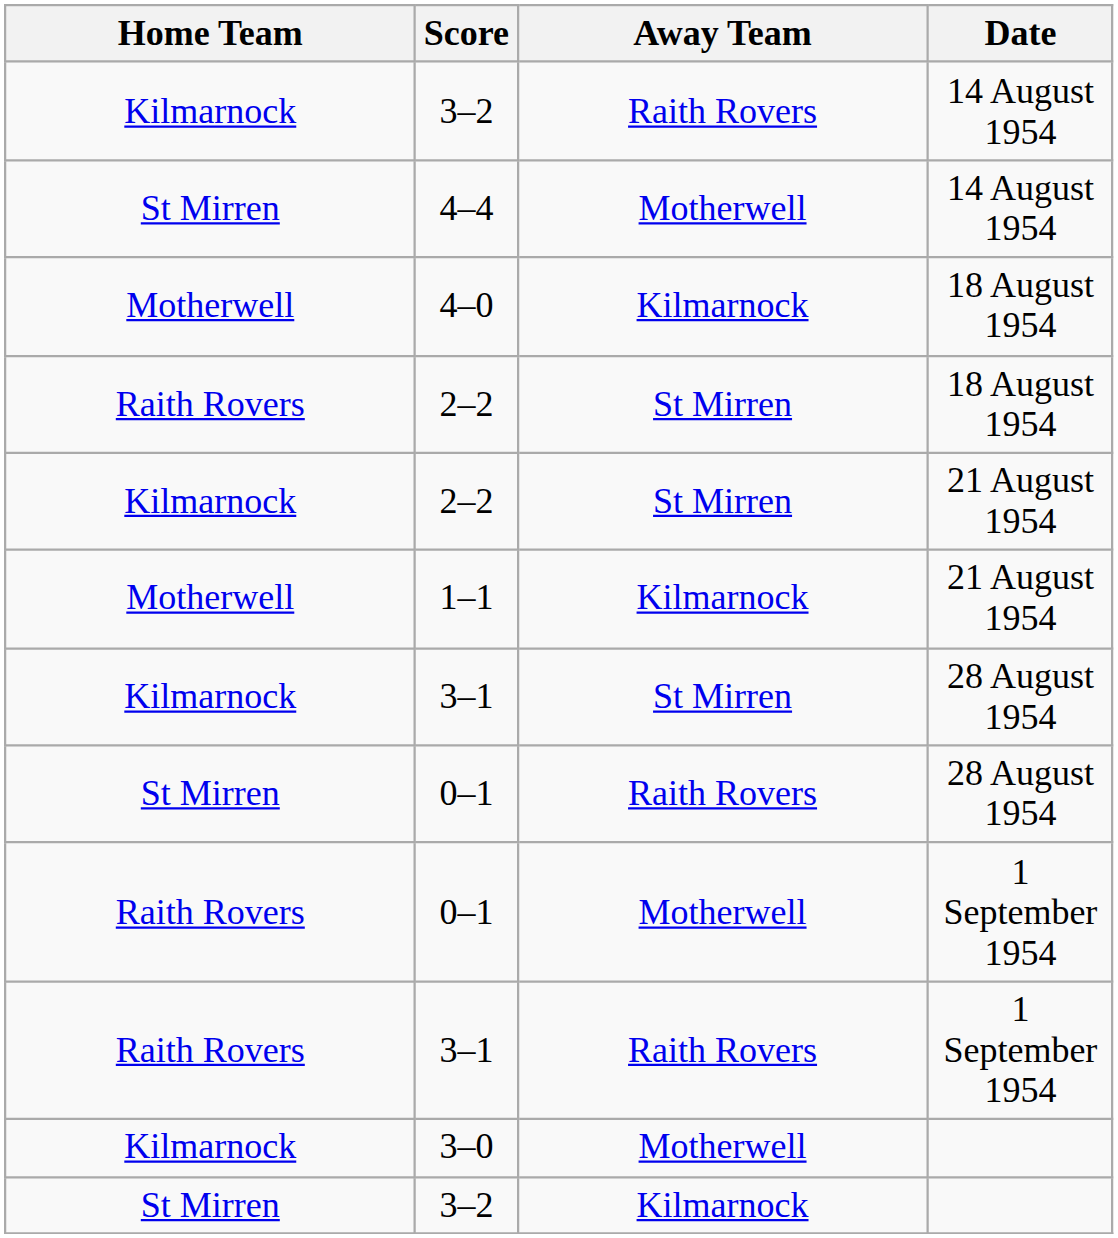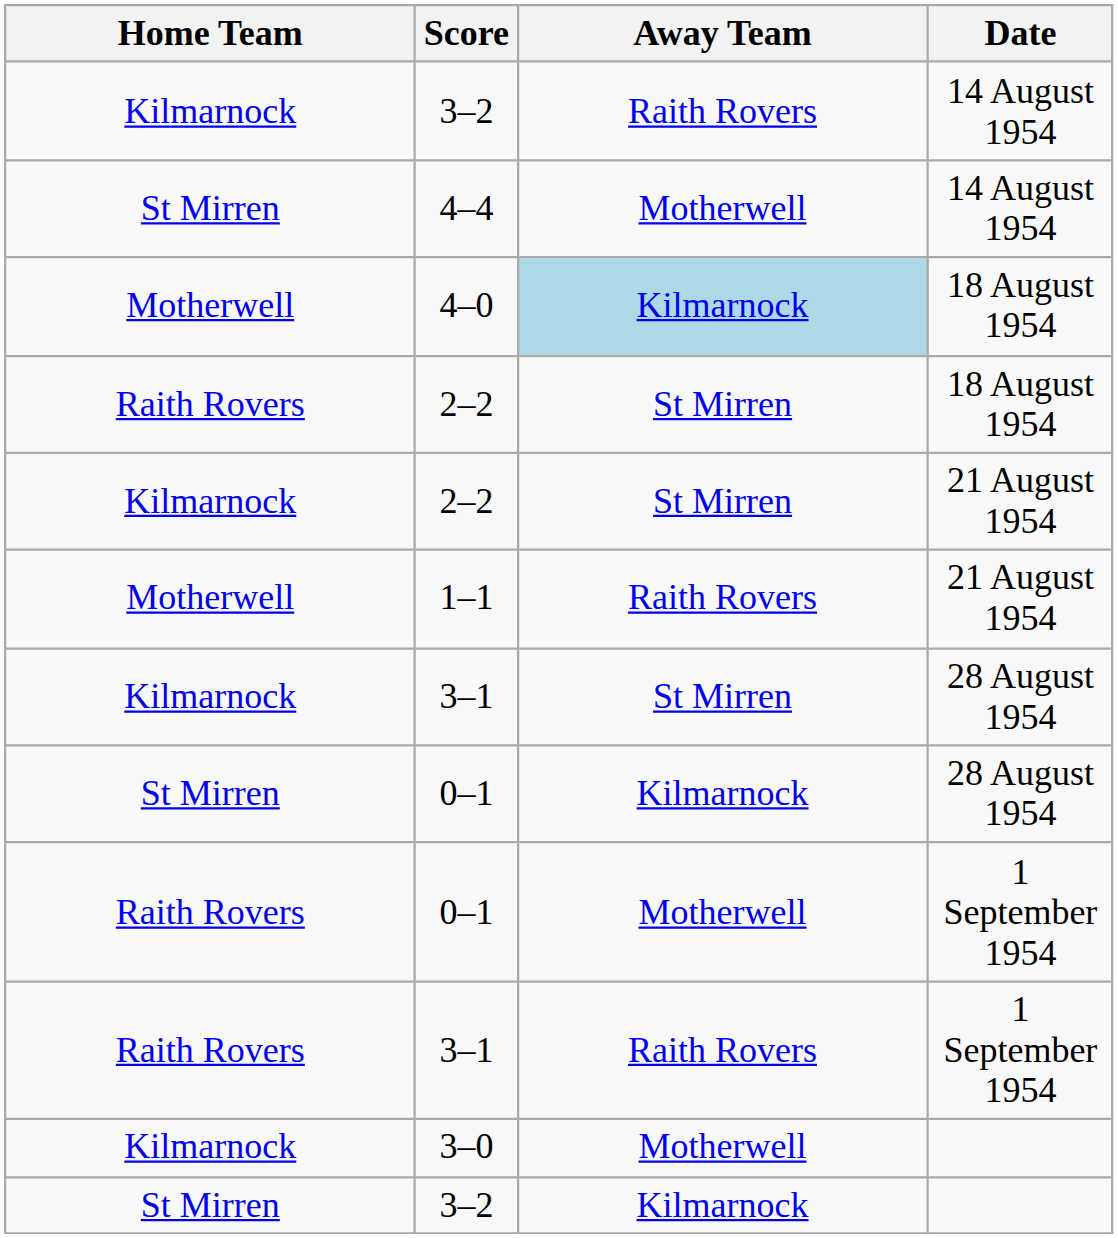4–0 | Away Team: no background -> lightblue background
1–1 | Away Team: Kilmarnock -> Raith Rovers
0–1 / 28 August 1954 | Away Team: Raith Rovers -> Kilmarnock
